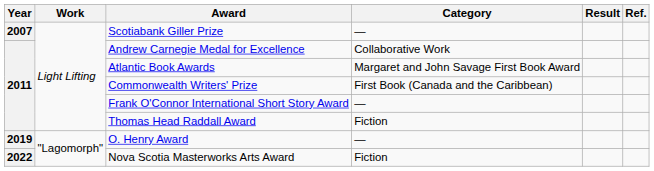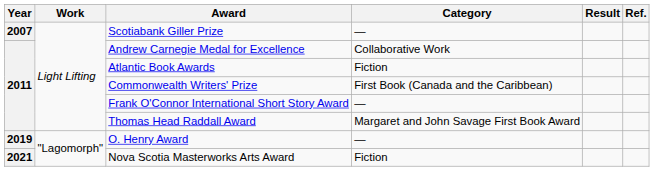Atlantic Book Awards | Category: Margaret and John Savage First Book Award -> Fiction
Thomas Head Raddall Award | Category: Fiction -> Margaret and John Savage First Book Award
Nova Scotia Masterworks Arts Award | Year: 2022 -> 2021
